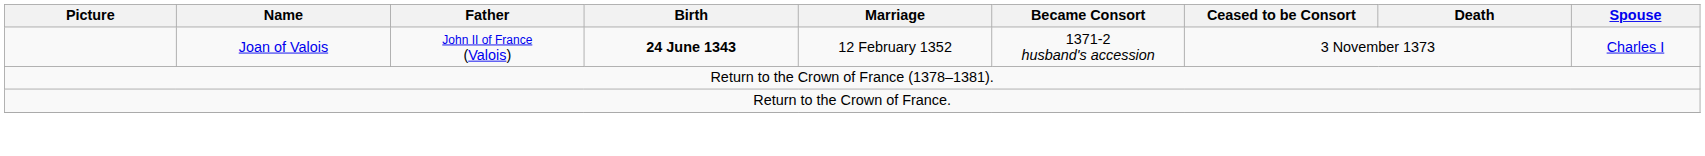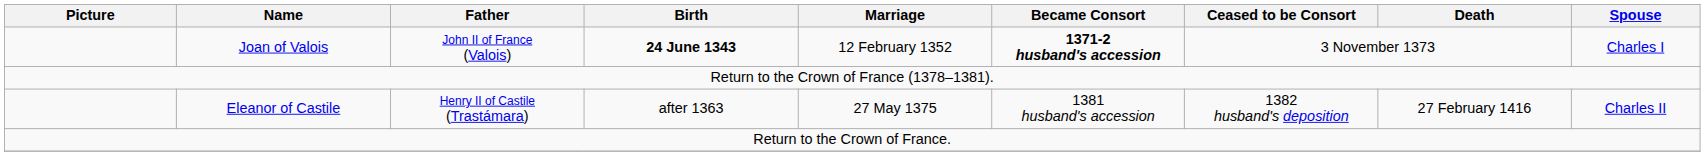Joan of Valois | Became Consort: normal -> bold
+ row: Eleanor of Castile | Henry II of Castile (Trastámara) | after 1363 | 27 May 1375 | 1381 husband's accession | 1382 husband's deposition | 27 February 1416 | Charles II
